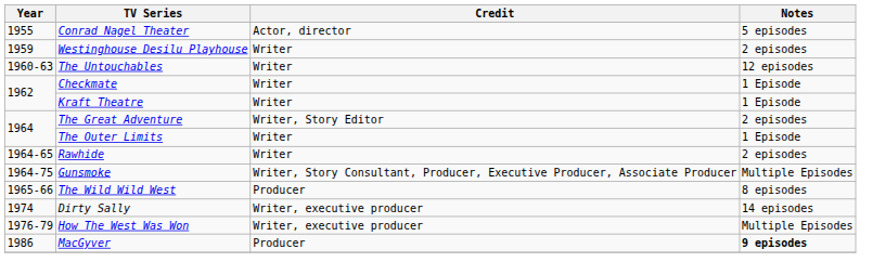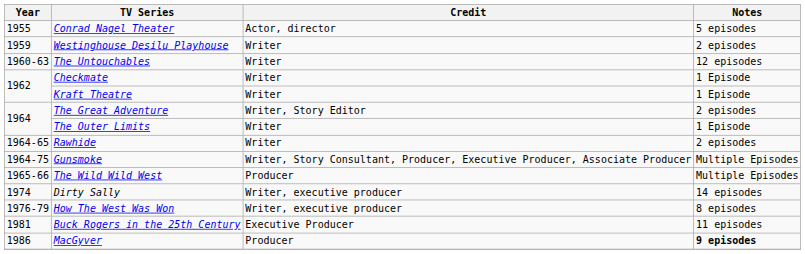The Wild Wild West | Notes: 8 episodes -> Multiple Episodes
How The West Was Won | Notes: Multiple Episodes -> 8 episodes
+ row: 1981 | Buck Rogers in the 25th Century | Executive Producer | 11 episodes
